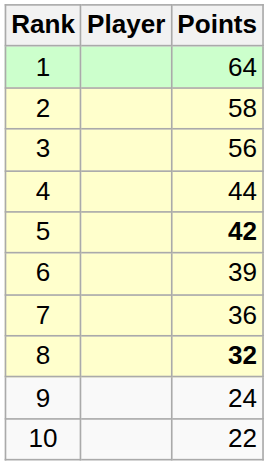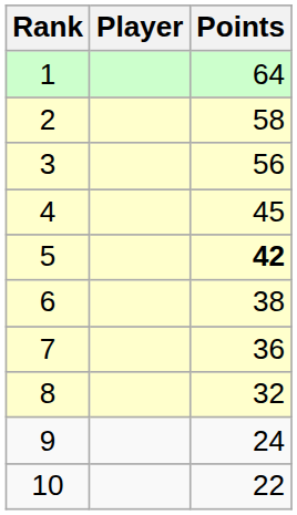4 | Points: 44 -> 45
6 | Points: 39 -> 38
8 | Points: bold -> normal
